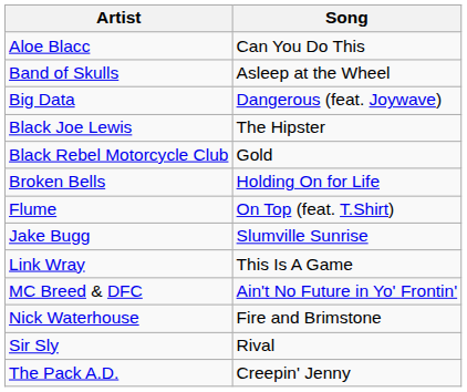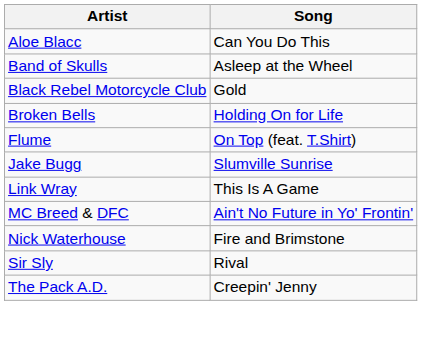- row: Big Data | Dangerous (feat. Joywave)
- row: Black Joe Lewis | The Hipster
